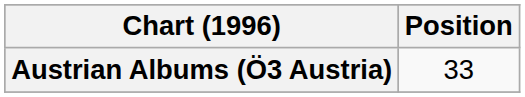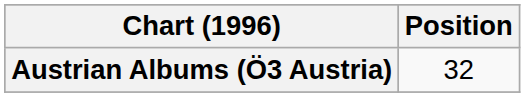Austrian Albums (Ö3 Austria) | Position: 33 -> 32
